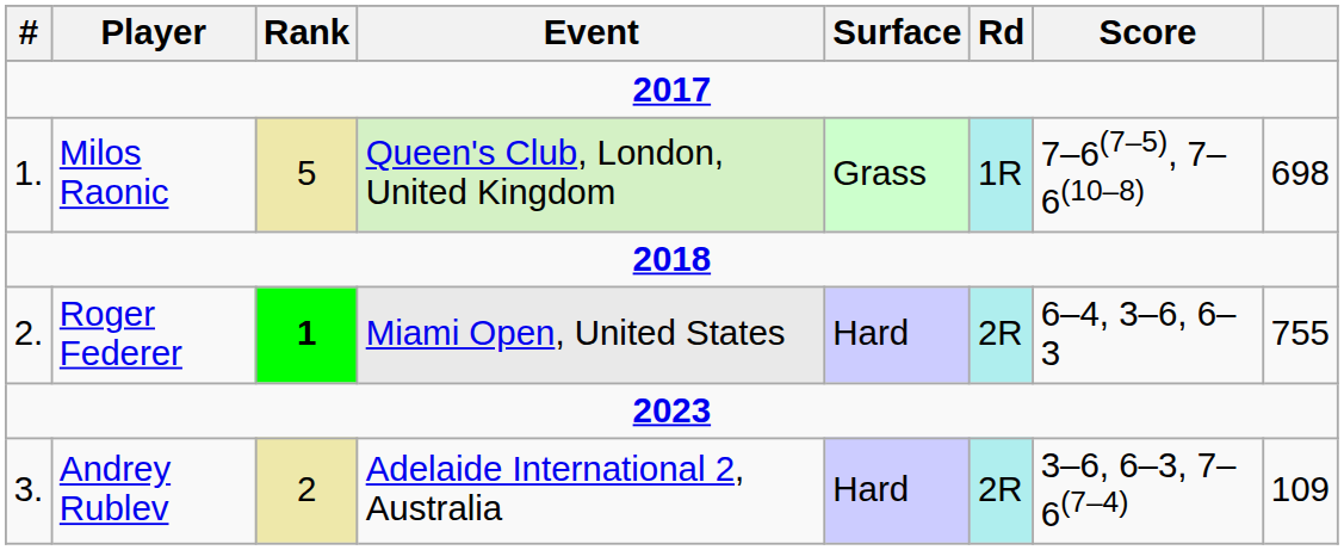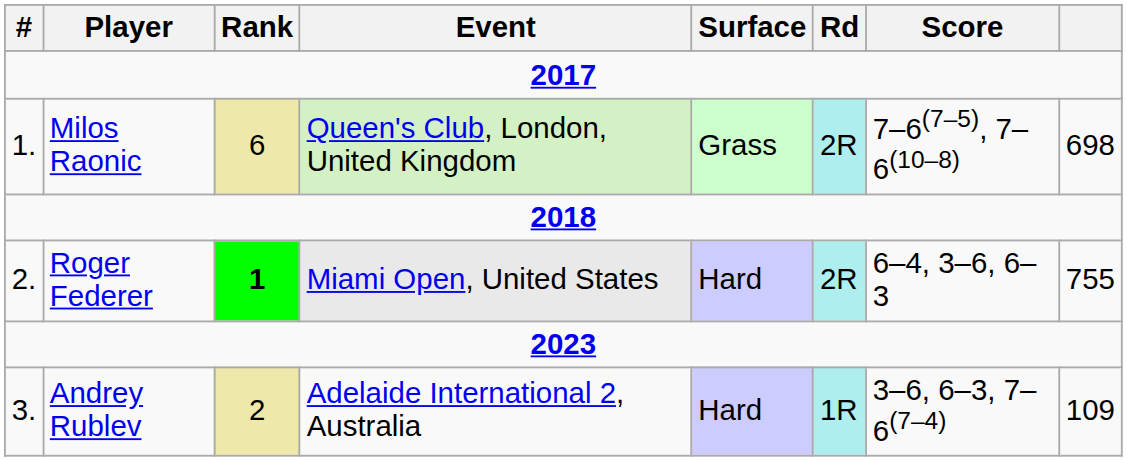Milos Raonic | Rank: 5 -> 6
Milos Raonic | Rd: 1R -> 2R
Andrey Rublev | Rd: 2R -> 1R
